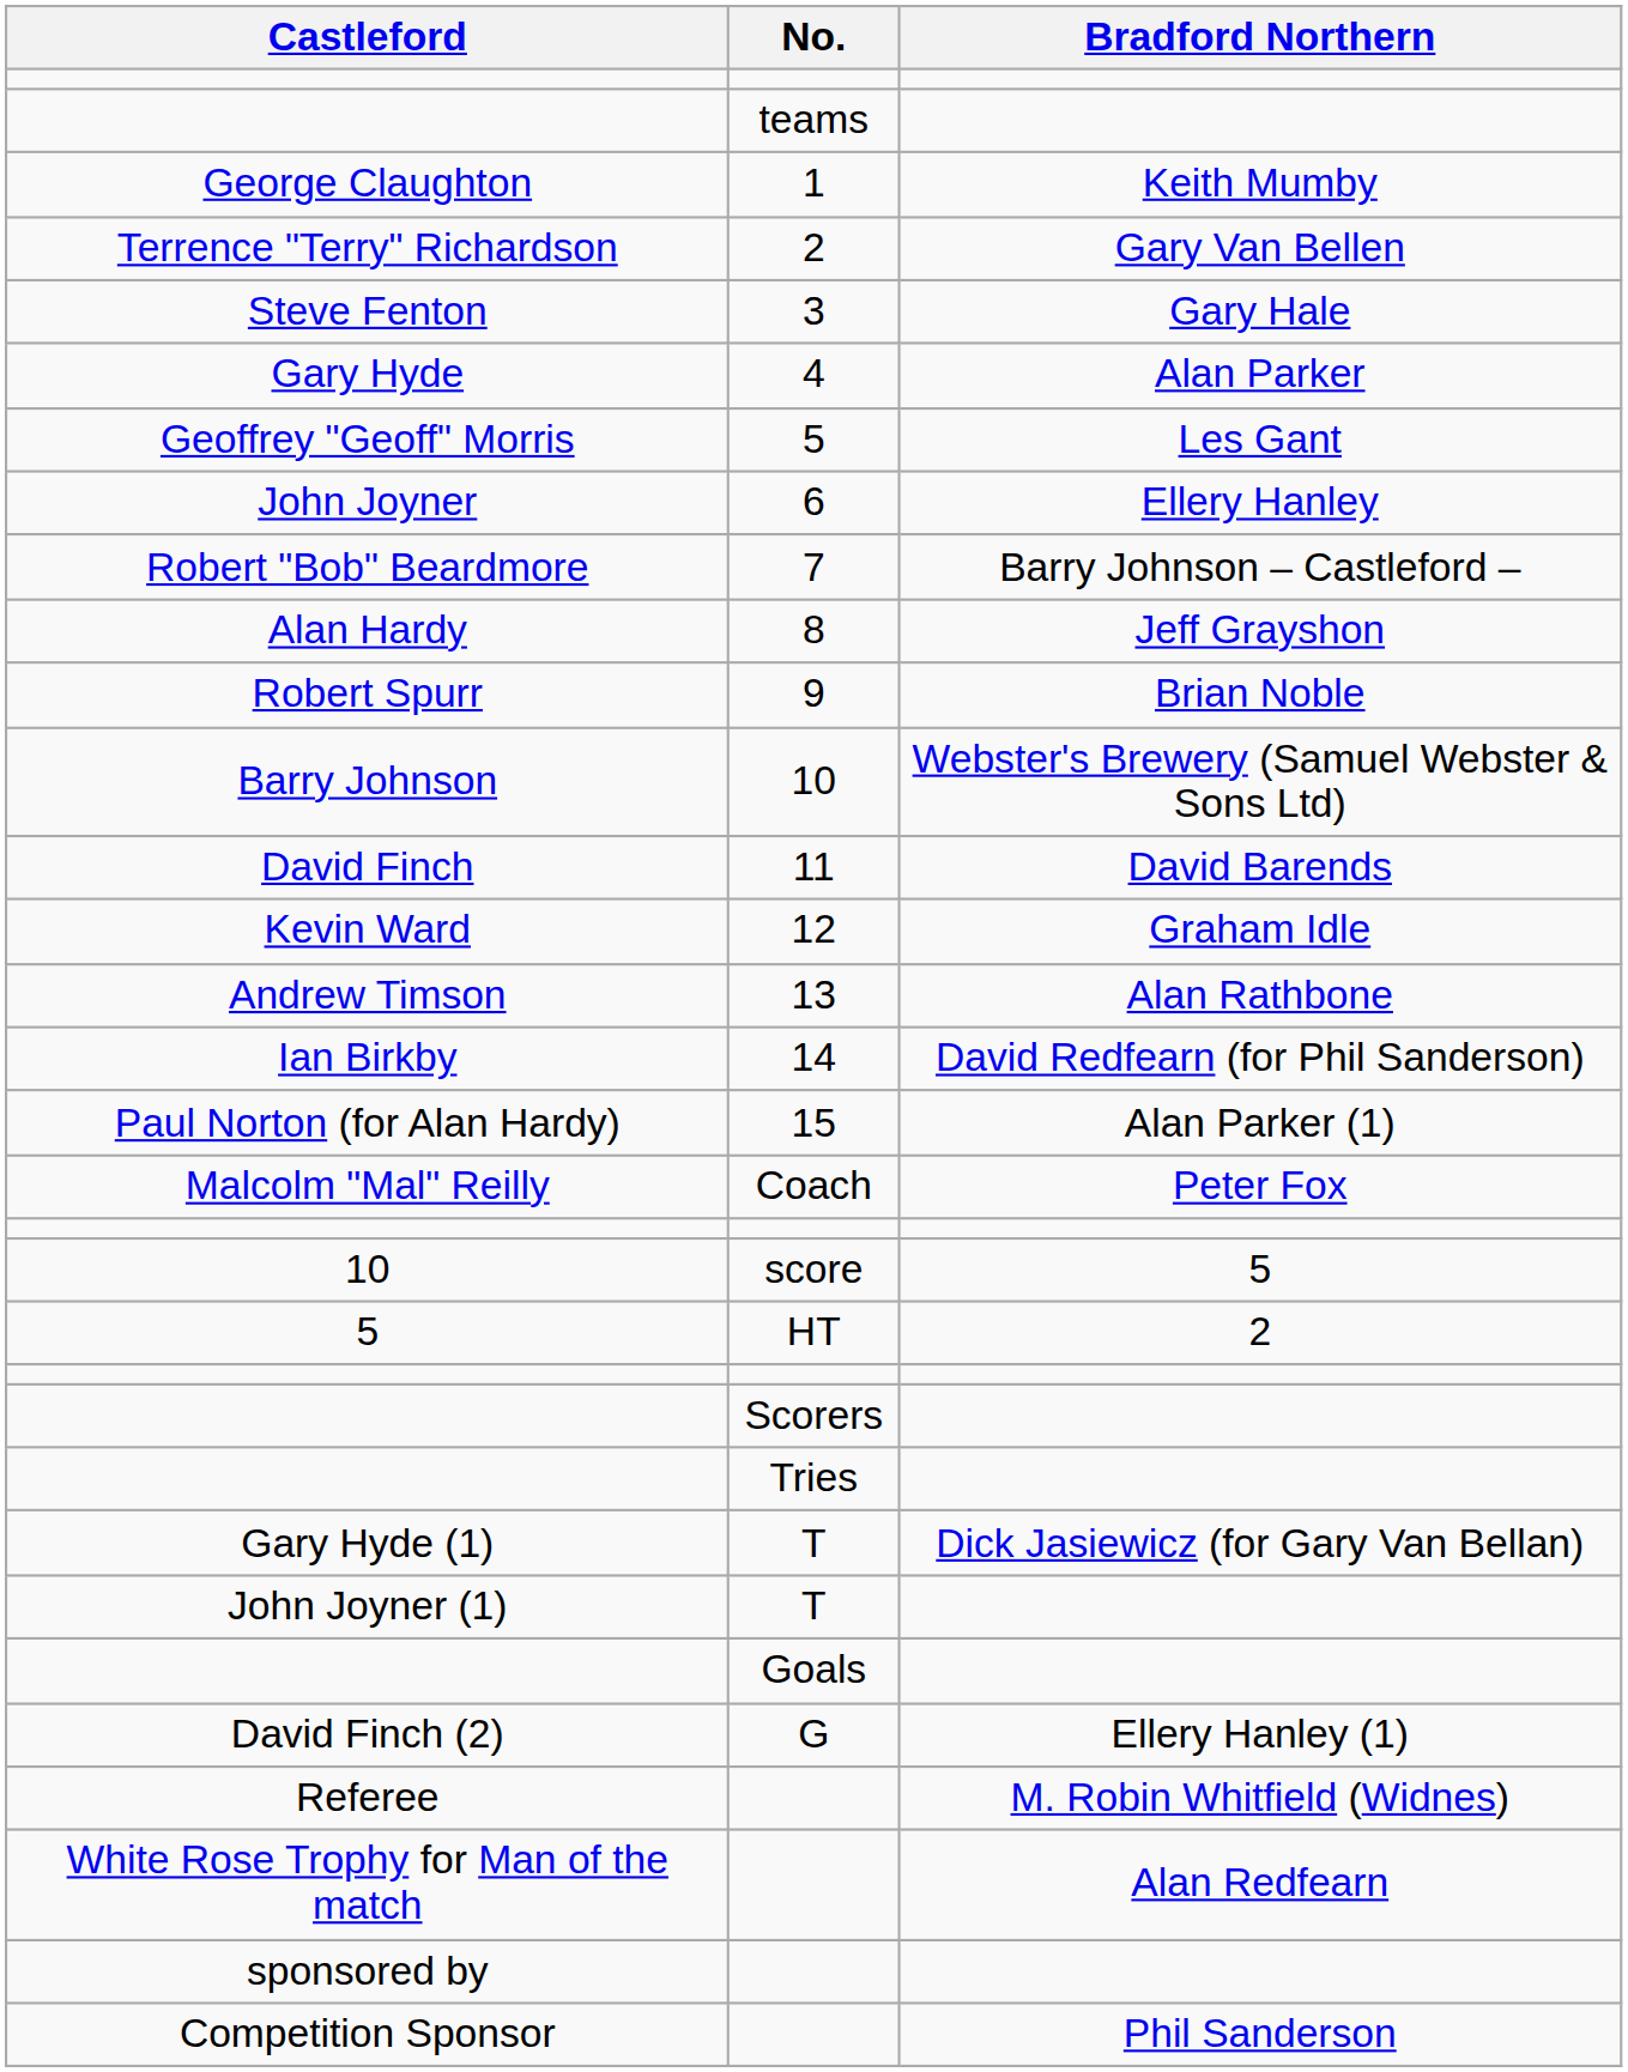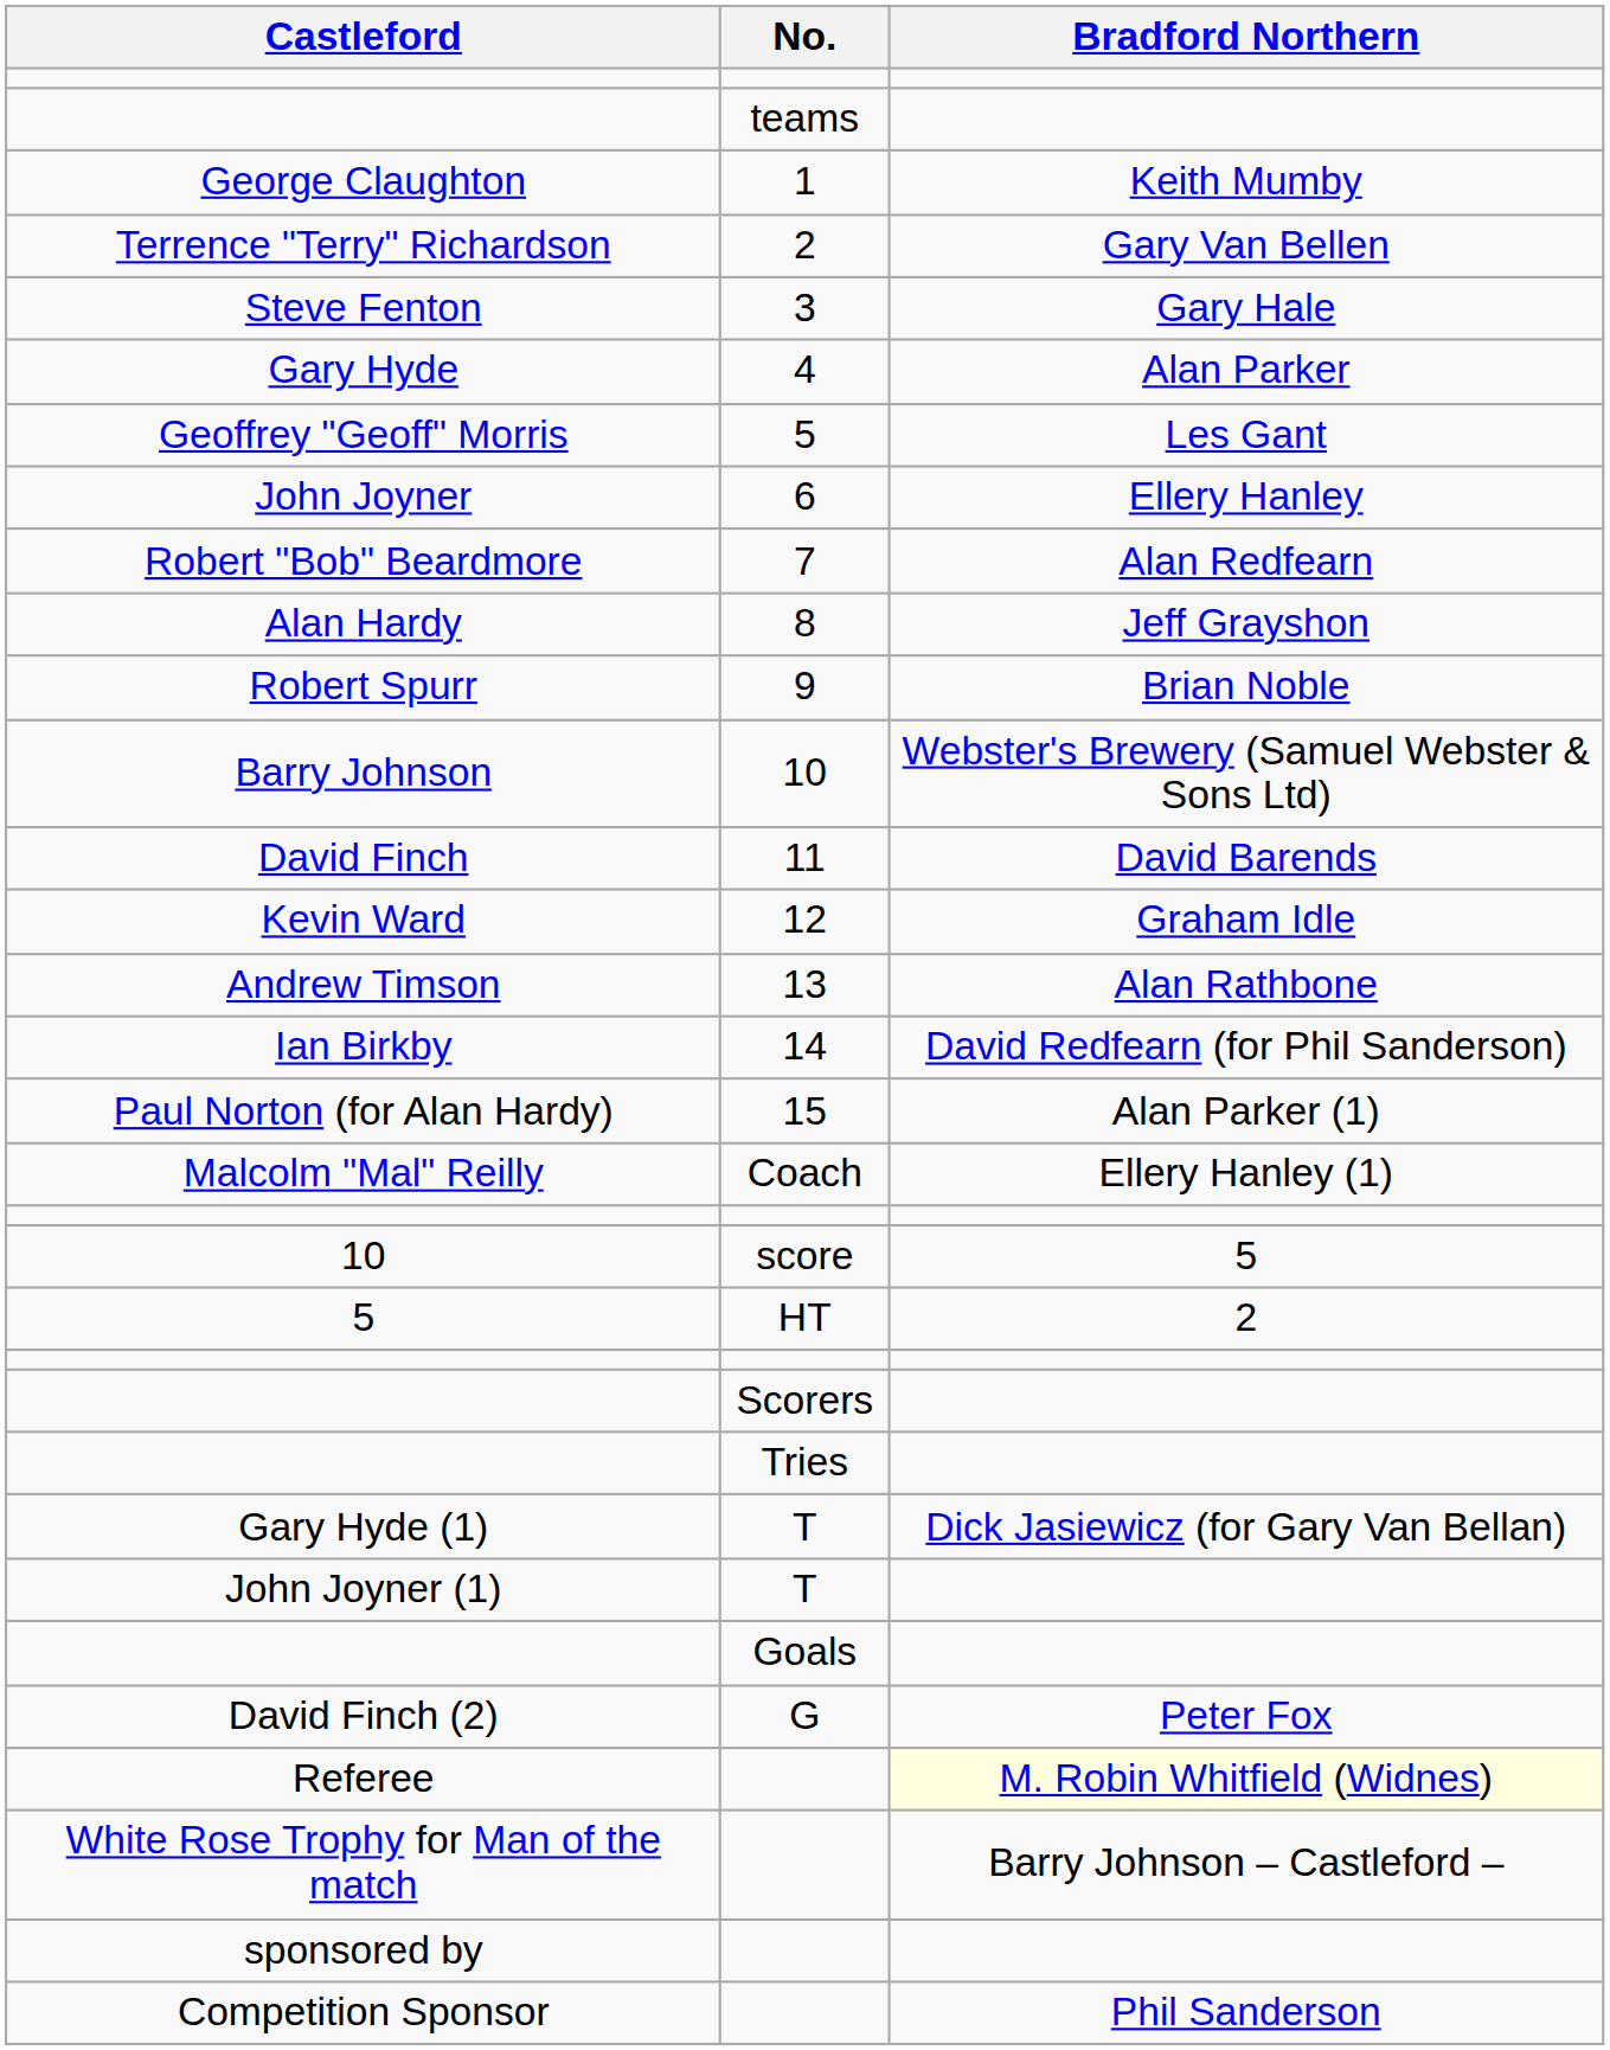Robert "Bob" Beardmore | Bradford Northern: Barry Johnson – Castleford – -> Alan Redfearn
Malcolm "Mal" Reilly | Bradford Northern: Peter Fox -> Ellery Hanley (1)
David Finch (2) | Bradford Northern: Ellery Hanley (1) -> Peter Fox
Referee | Bradford Northern: no background -> lightyellow background
White Rose Trophy for Man of the match | Bradford Northern: Alan Redfearn -> Barry Johnson – Castleford –
